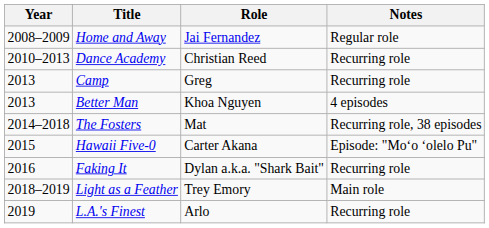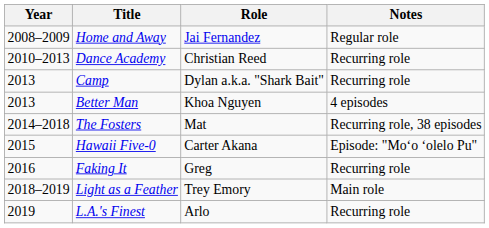Camp | Role: Greg -> Dylan a.k.a. "Shark Bait"
Faking It | Role: Dylan a.k.a. "Shark Bait" -> Greg
